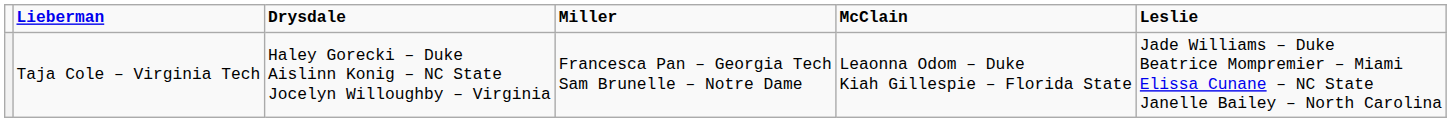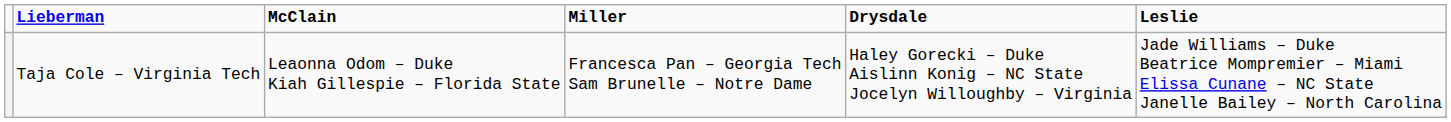columns swapped: Drysdale <-> McClain
